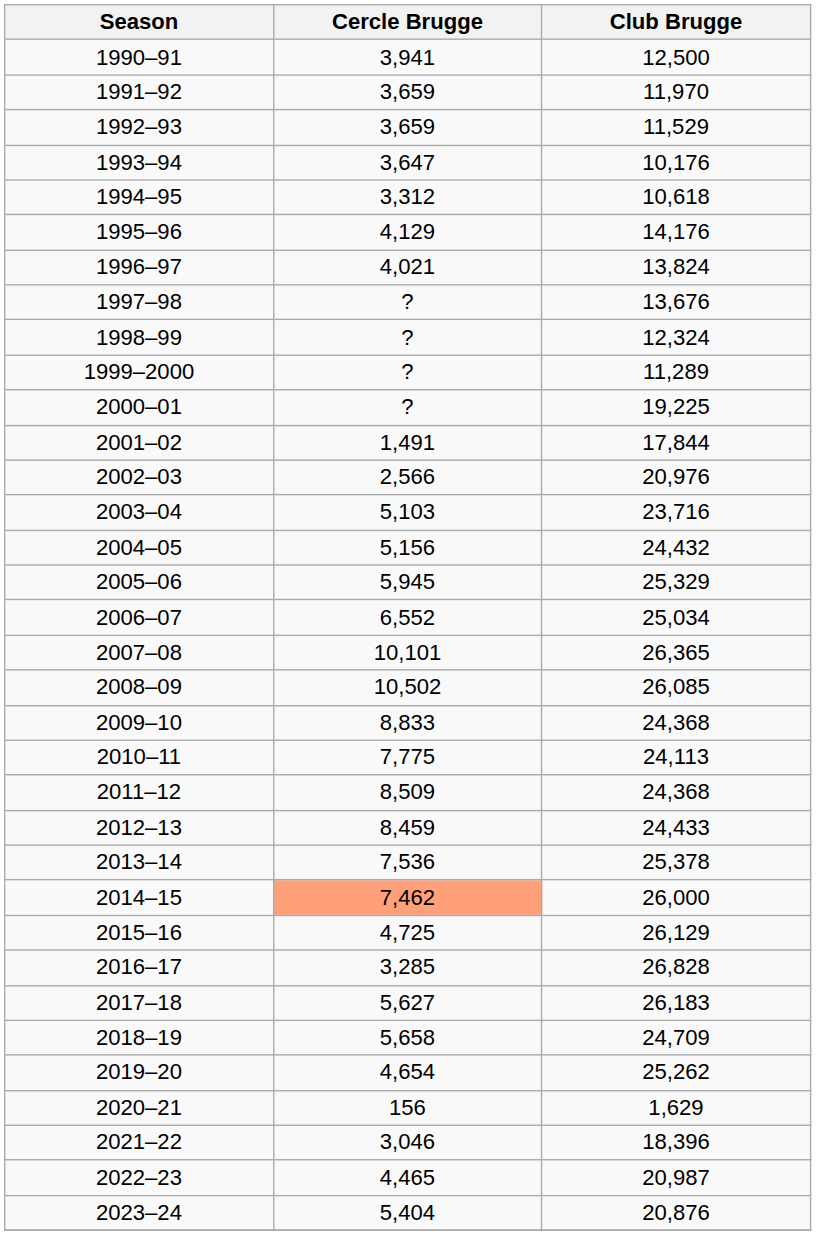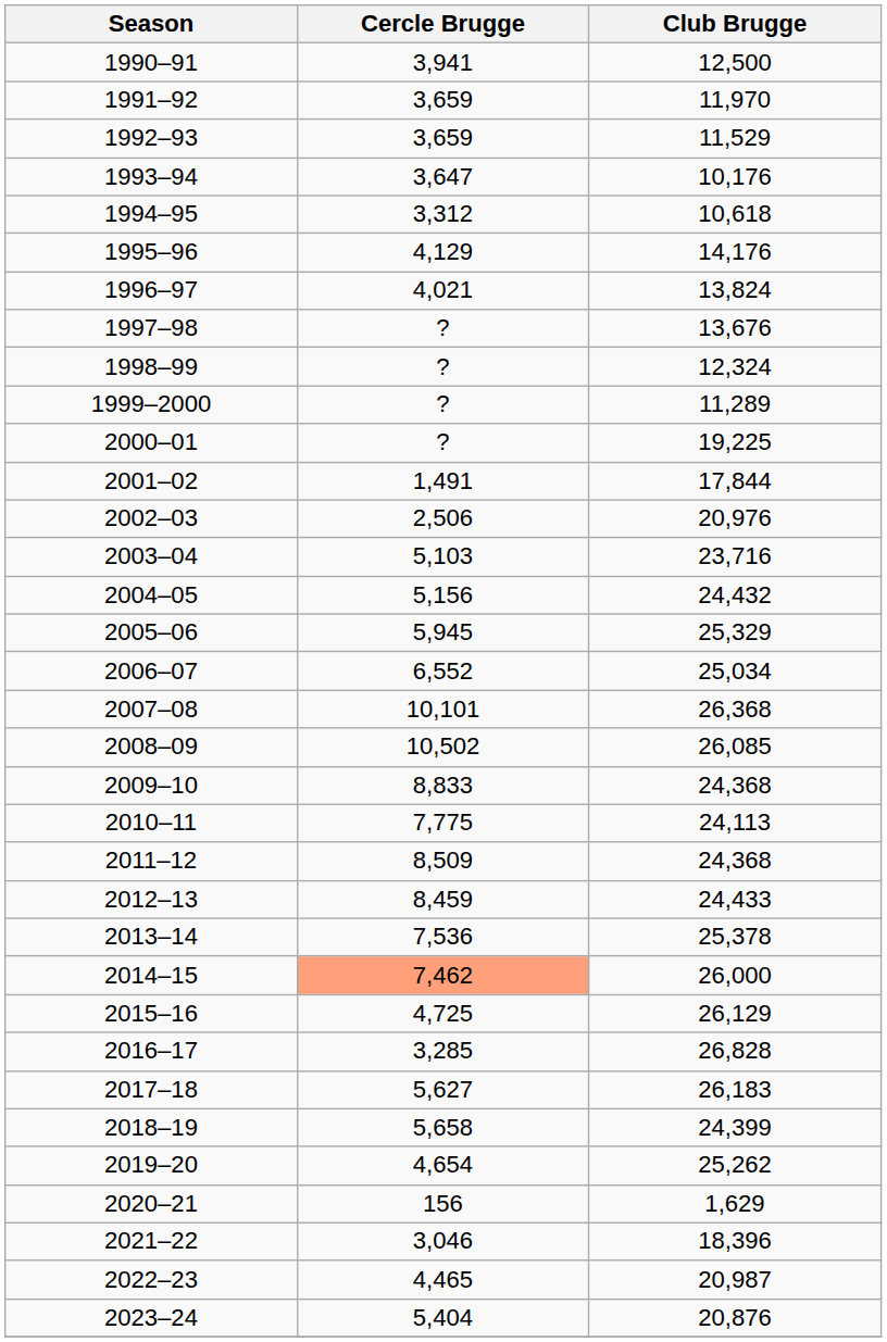2002–03 | Cercle Brugge: 2,566 -> 2,506
2007–08 | Club Brugge: 26,365 -> 26,368
2018–19 | Club Brugge: 24,709 -> 24,399
